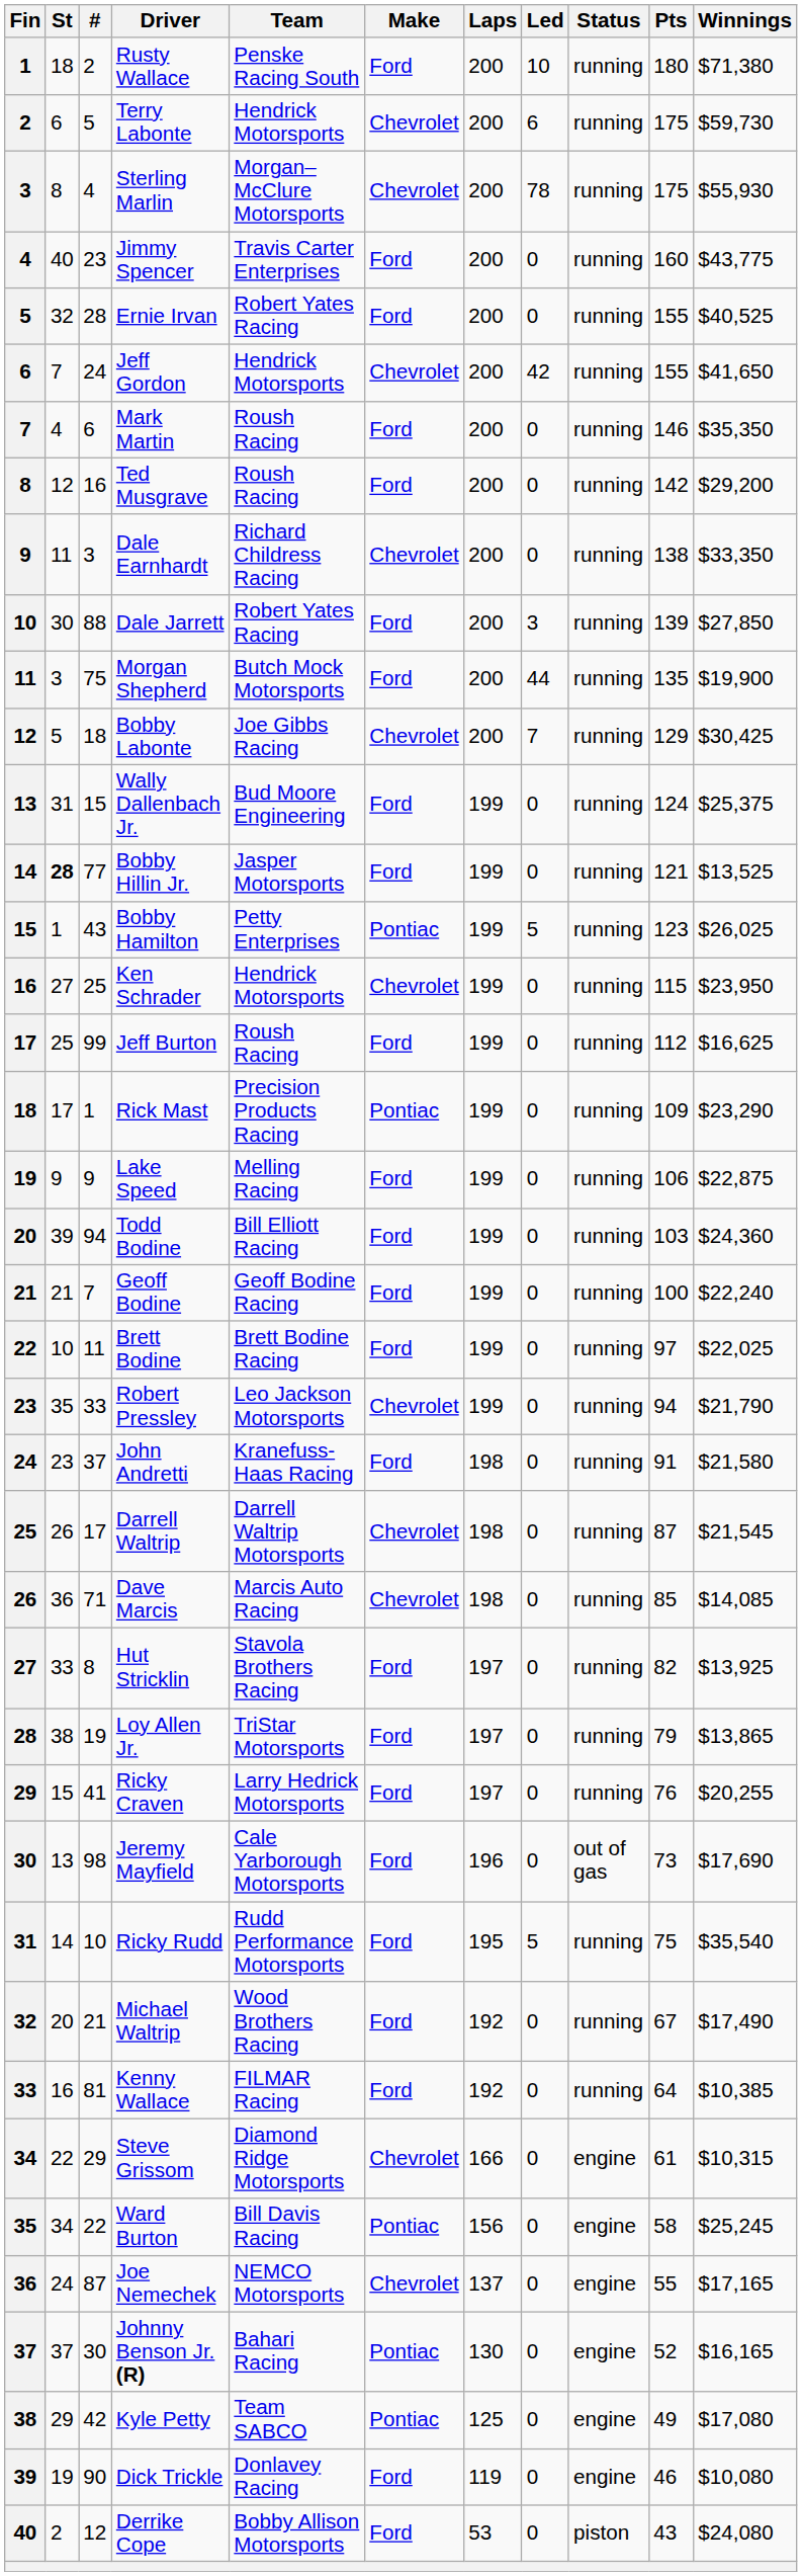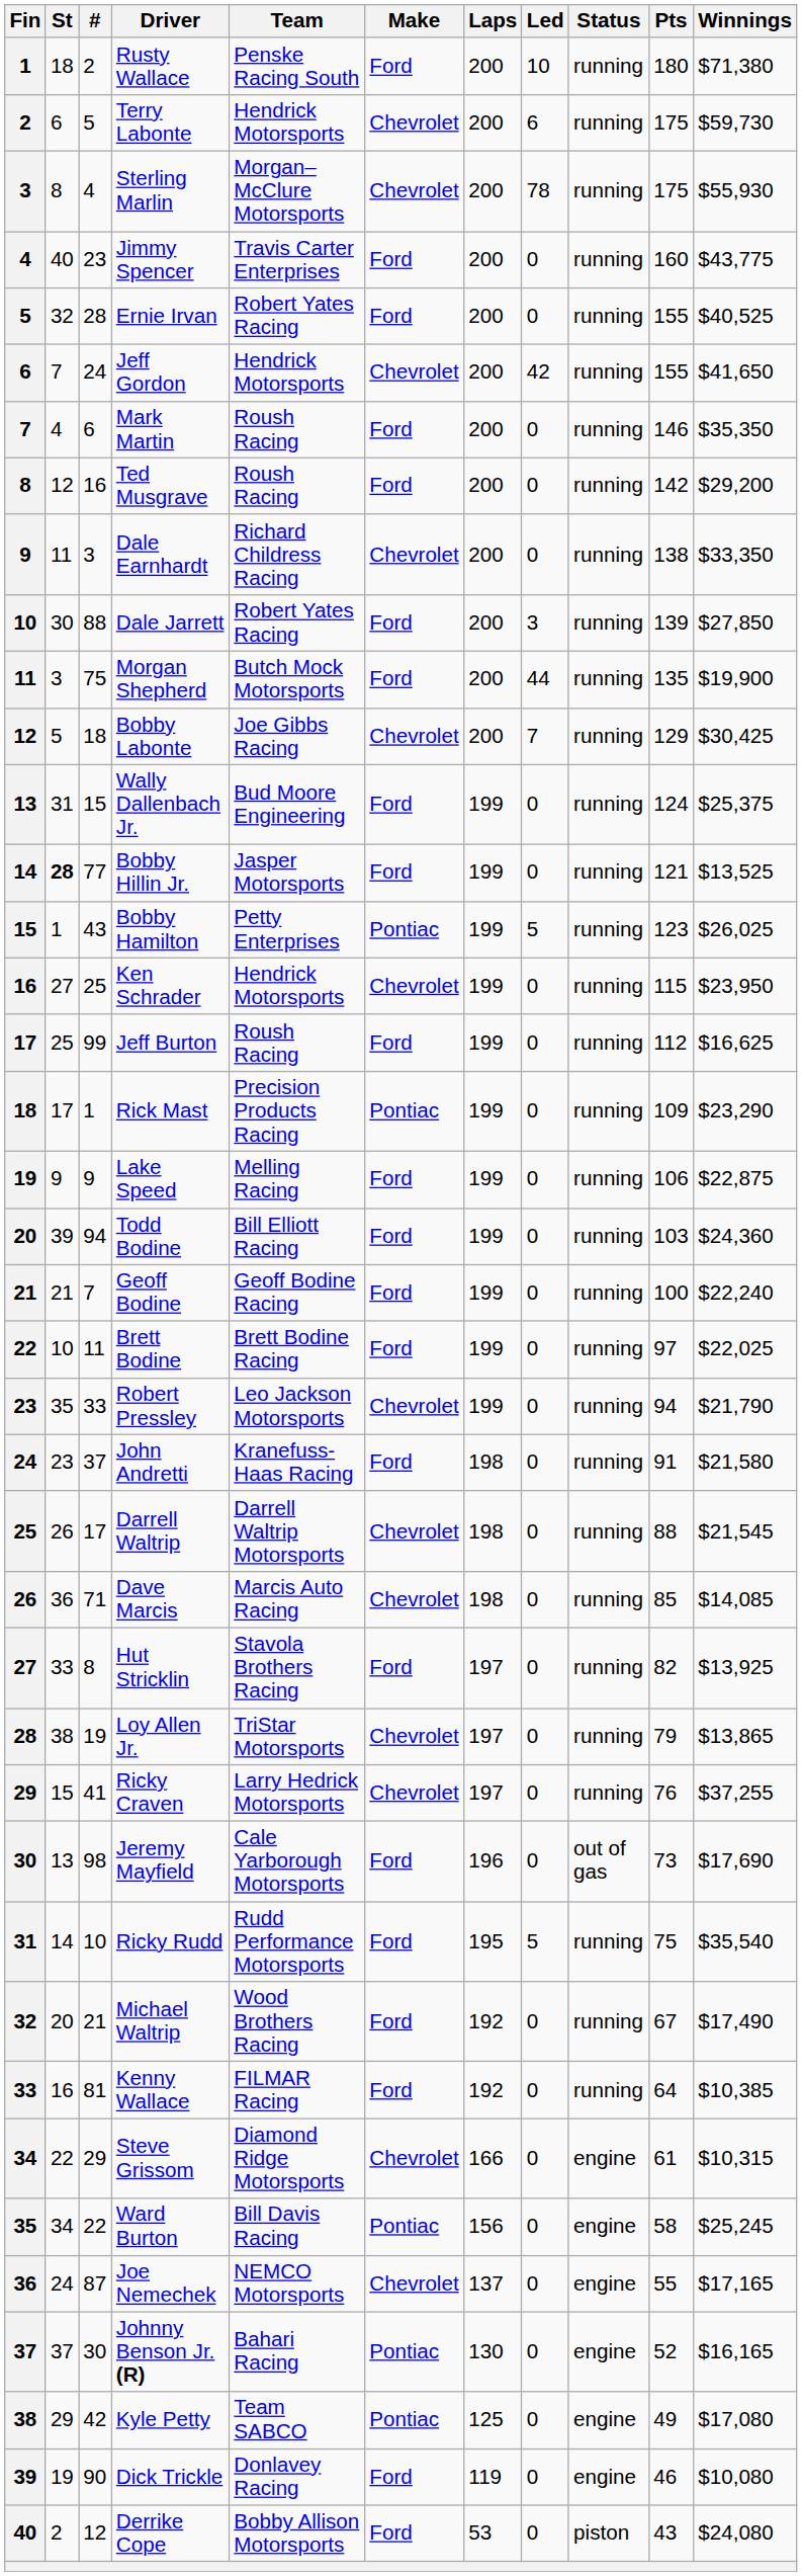Darrell Waltrip | Pts: 87 -> 88
Loy Allen Jr. | Make: Ford -> Chevrolet
Ricky Craven | Make: Ford -> Chevrolet
Ricky Craven | Winnings: $20,255 -> $37,255
